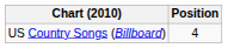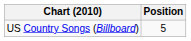US Country Songs (Billboard) | Position: 4 -> 5
